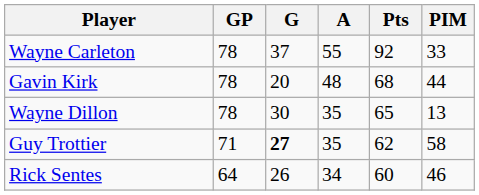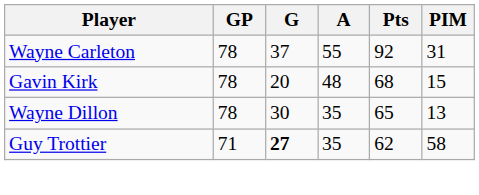Wayne Carleton | PIM: 33 -> 31
Gavin Kirk | PIM: 44 -> 15
- row: Rick Sentes | 64 | 26 | 34 | 60 | 46
